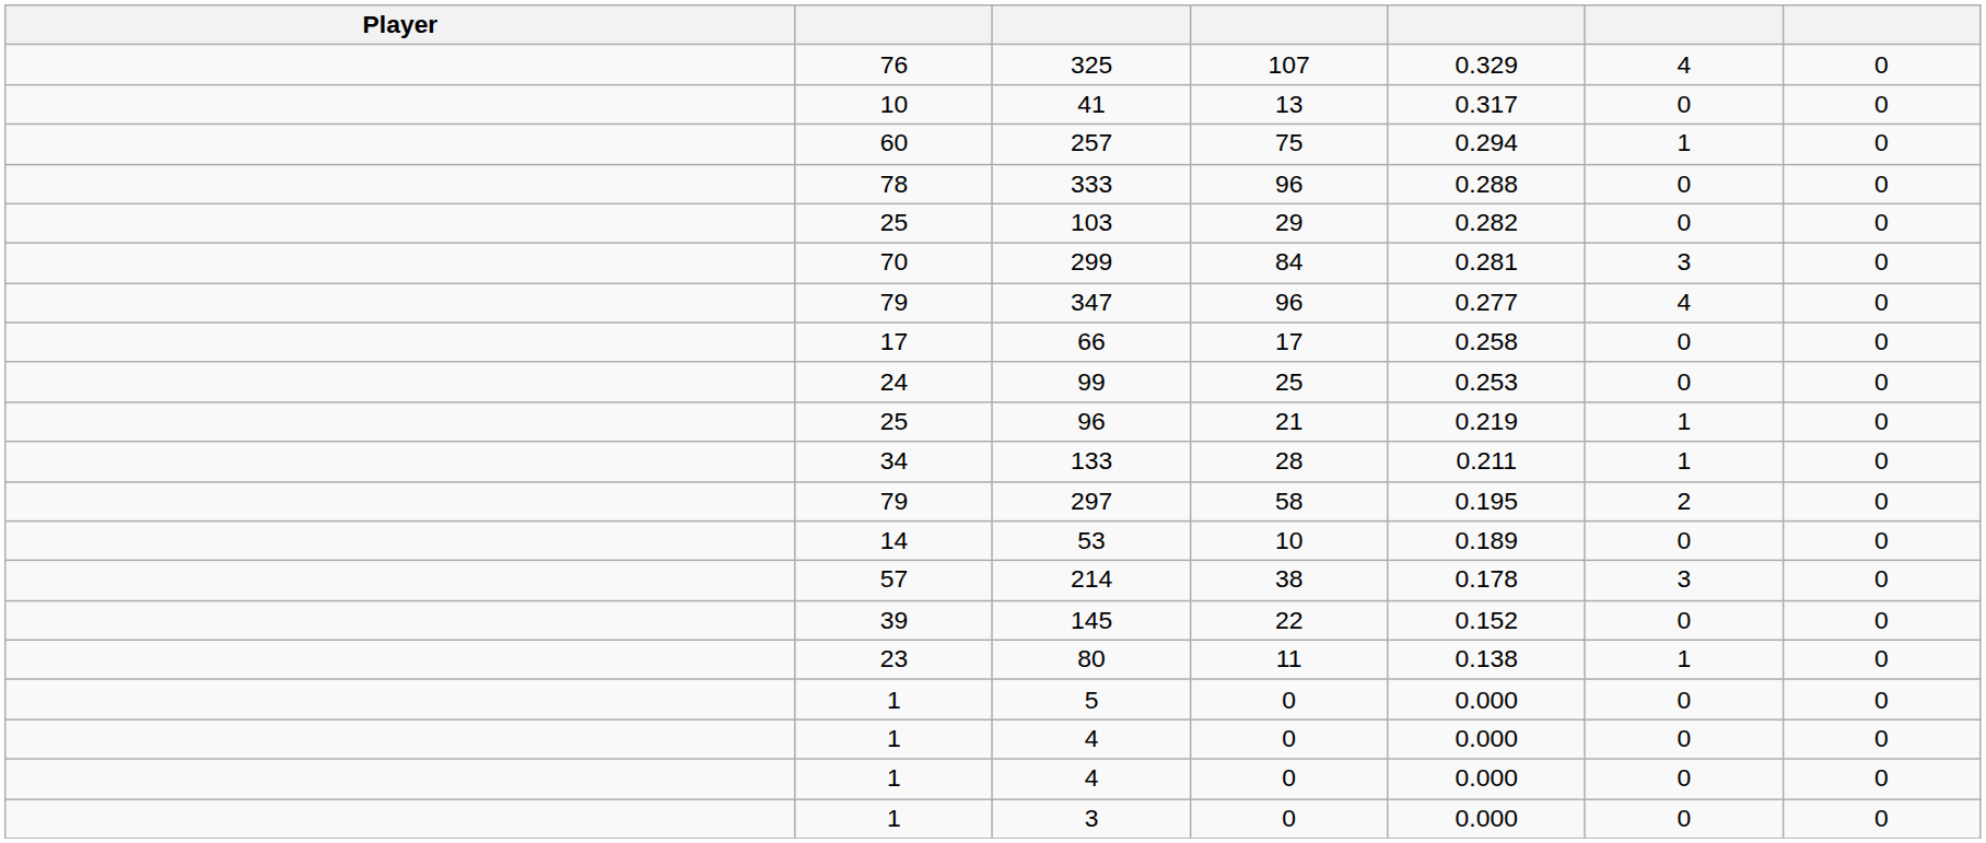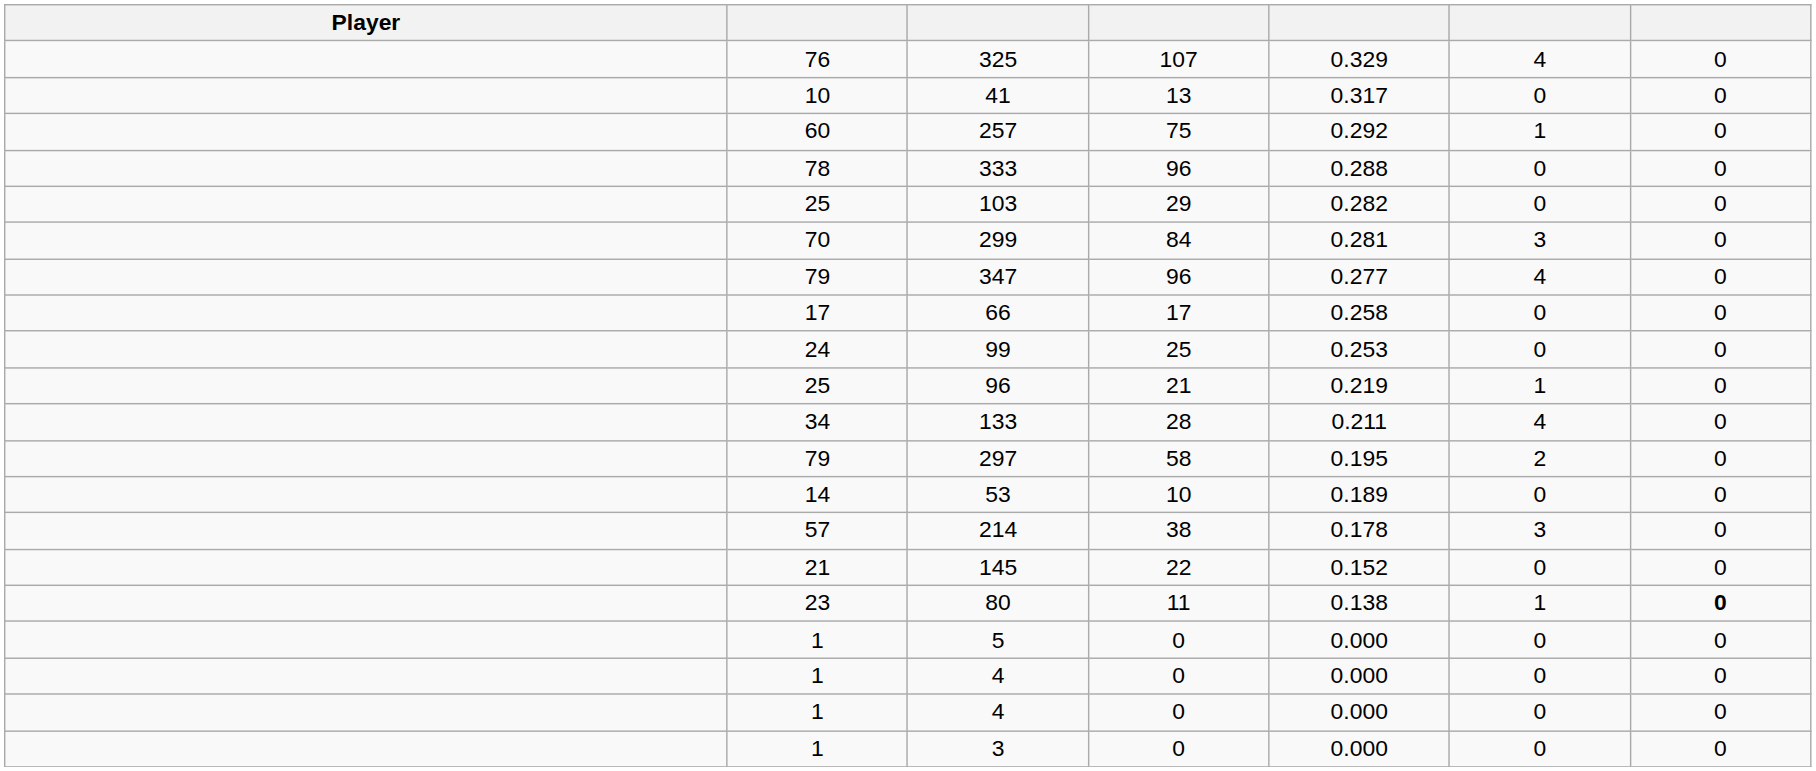257 | column 5: 0.294 -> 0.292
133 | column 6: 1 -> 4
145 | column 2: 39 -> 21
80 | column 7: normal -> bold
